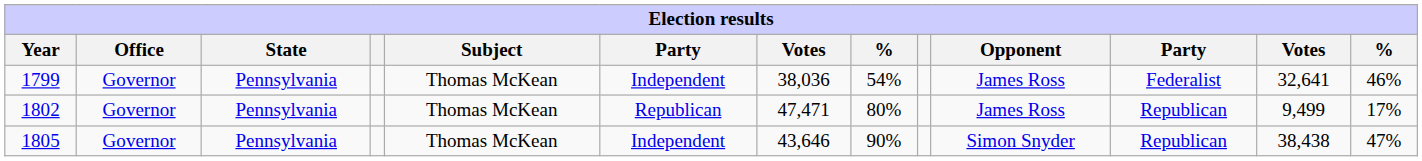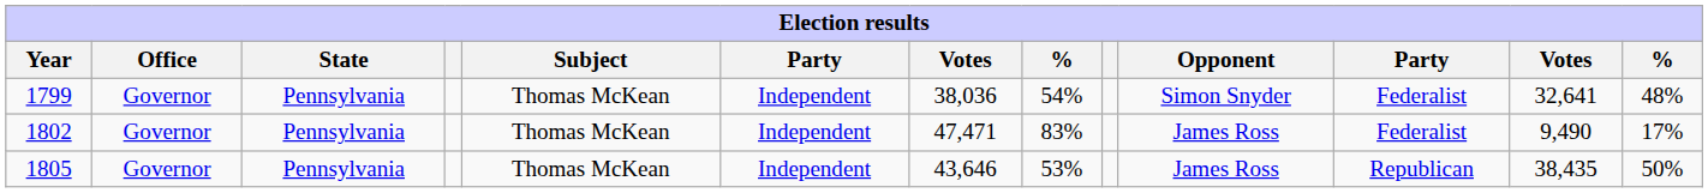1799 | Opponent: James Ross -> Simon Snyder
1799 | column 13: 46% -> 48%
1802 | column 6: Republican -> Independent
1802 | column 8: 80% -> 83%
1802 | column 11: Republican -> Federalist
1802 | column 12: 9,499 -> 9,490
1805 | column 8: 90% -> 53%
1805 | Opponent: Simon Snyder -> James Ross
1805 | column 12: 38,438 -> 38,435
1805 | column 13: 47% -> 50%
